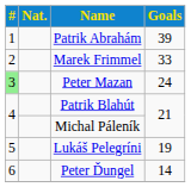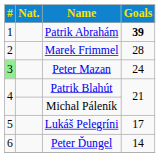Patrik Abrahám | Goals: normal -> bold
Marek Frimmel | Goals: 33 -> 28
Lukáš Pelegríni | Goals: 19 -> 17
